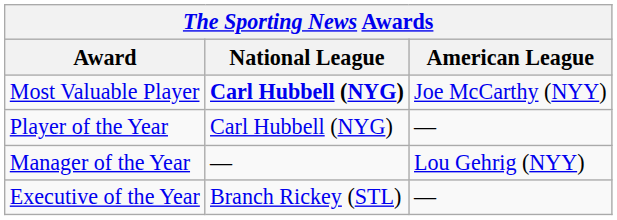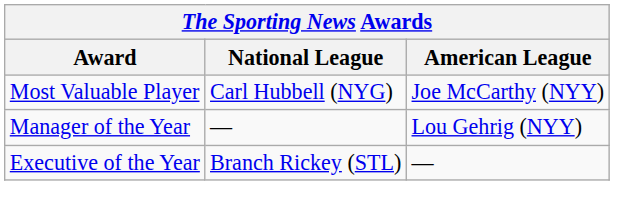Most Valuable Player | National League: bold -> normal
- row: Player of the Year | Carl Hubbell (NYG) | —
